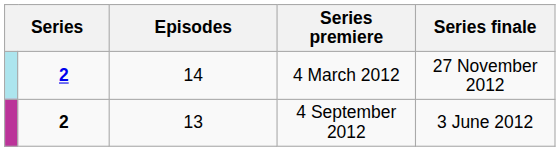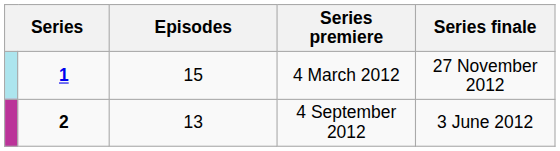4 March 2012 | column 2: 2 -> 1
4 March 2012 | Episodes: 14 -> 15
